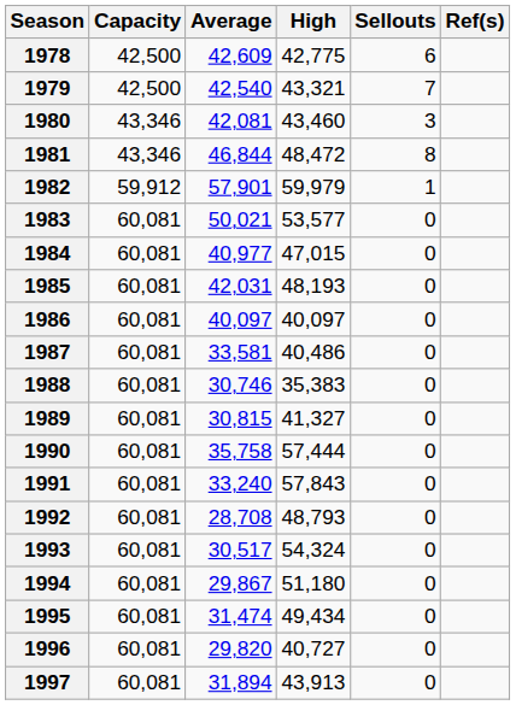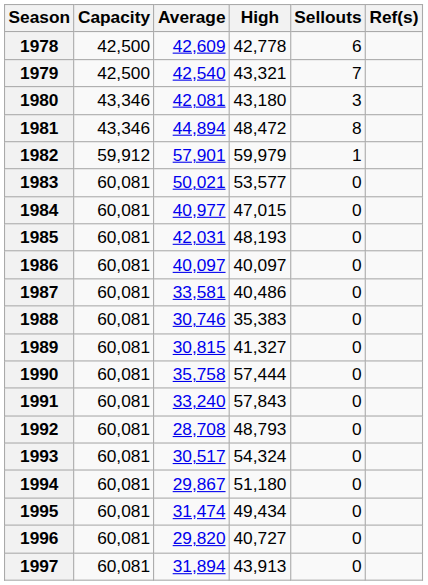1978 | High: 42,775 -> 42,778
1980 | High: 43,460 -> 43,180
1981 | Average: 46,844 -> 44,894
